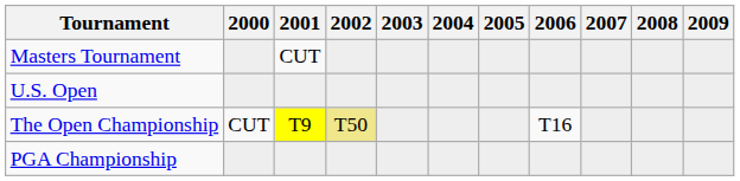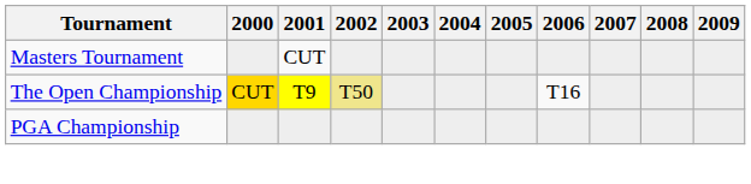- row: U.S. Open
The Open Championship | 2000: no background -> gold background
